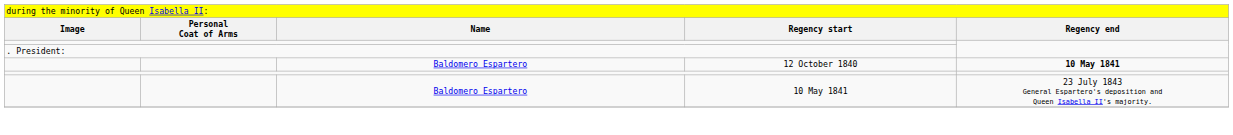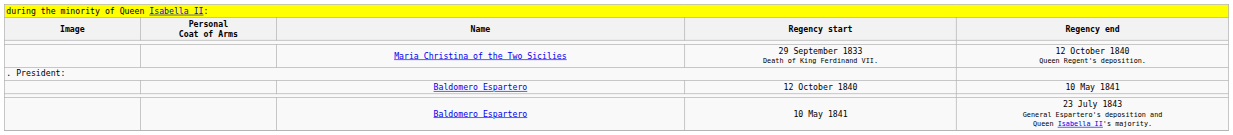+ row: Maria Christina of the Two Sicilies | 29 September 1833 Death of King Ferdinand VII. | 12 October 1840 Queen Regent's deposition.
12 October 1840 | column 5: bold -> normal
